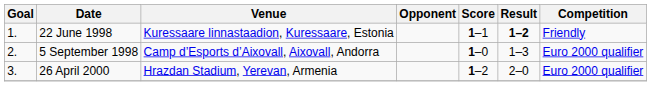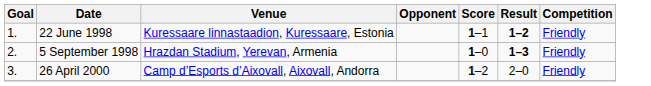5 September 1998 | Venue: Camp d’Esports d’Aixovall, Aixovall, Andorra -> Hrazdan Stadium, Yerevan, Armenia
5 September 1998 | Result: normal -> bold
5 September 1998 | Competition: Euro 2000 qualifier -> Friendly
26 April 2000 | Venue: Hrazdan Stadium, Yerevan, Armenia -> Camp d’Esports d’Aixovall, Aixovall, Andorra
26 April 2000 | Competition: Euro 2000 qualifier -> Friendly
